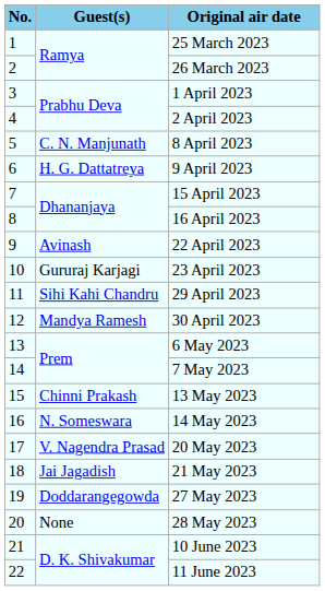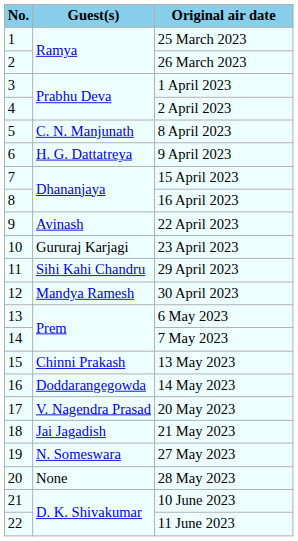14 May 2023 | Guest(s): N. Someswara -> Doddarangegowda
27 May 2023 | Guest(s): Doddarangegowda -> N. Someswara
